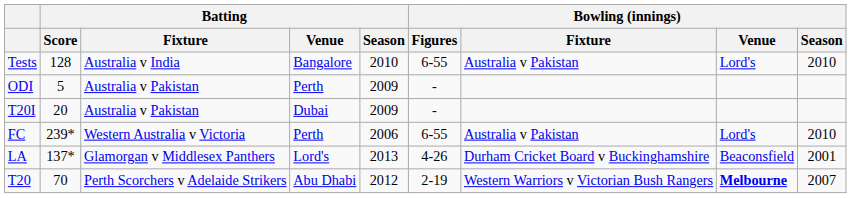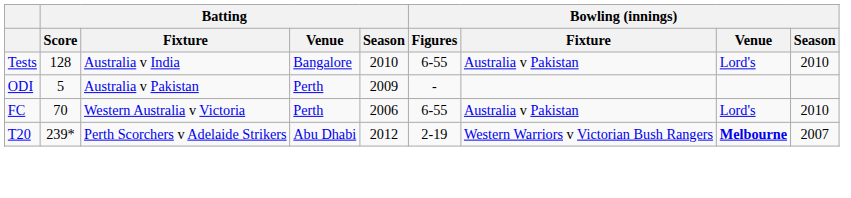- row: T20I | 20 | Australia v Pakistan | Dubai | 2009 | -
FC | Batting / Score: 239* -> 70
- row: LA | 137* | Glamorgan v Middlesex Panthers | Lord's | 2013 | 4-26 | Durham Cricket Board v Buckinghamshire | Beaconsfield | 2001
T20 | Batting / Score: 70 -> 239*
